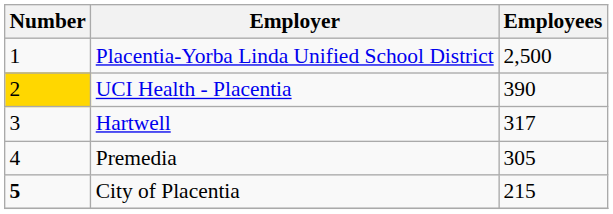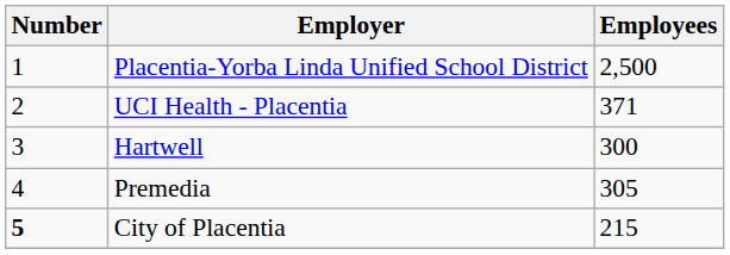UCI Health - Placentia | Number: gold background -> no background
UCI Health - Placentia | Employees: 390 -> 371
Hartwell | Employees: 317 -> 300
